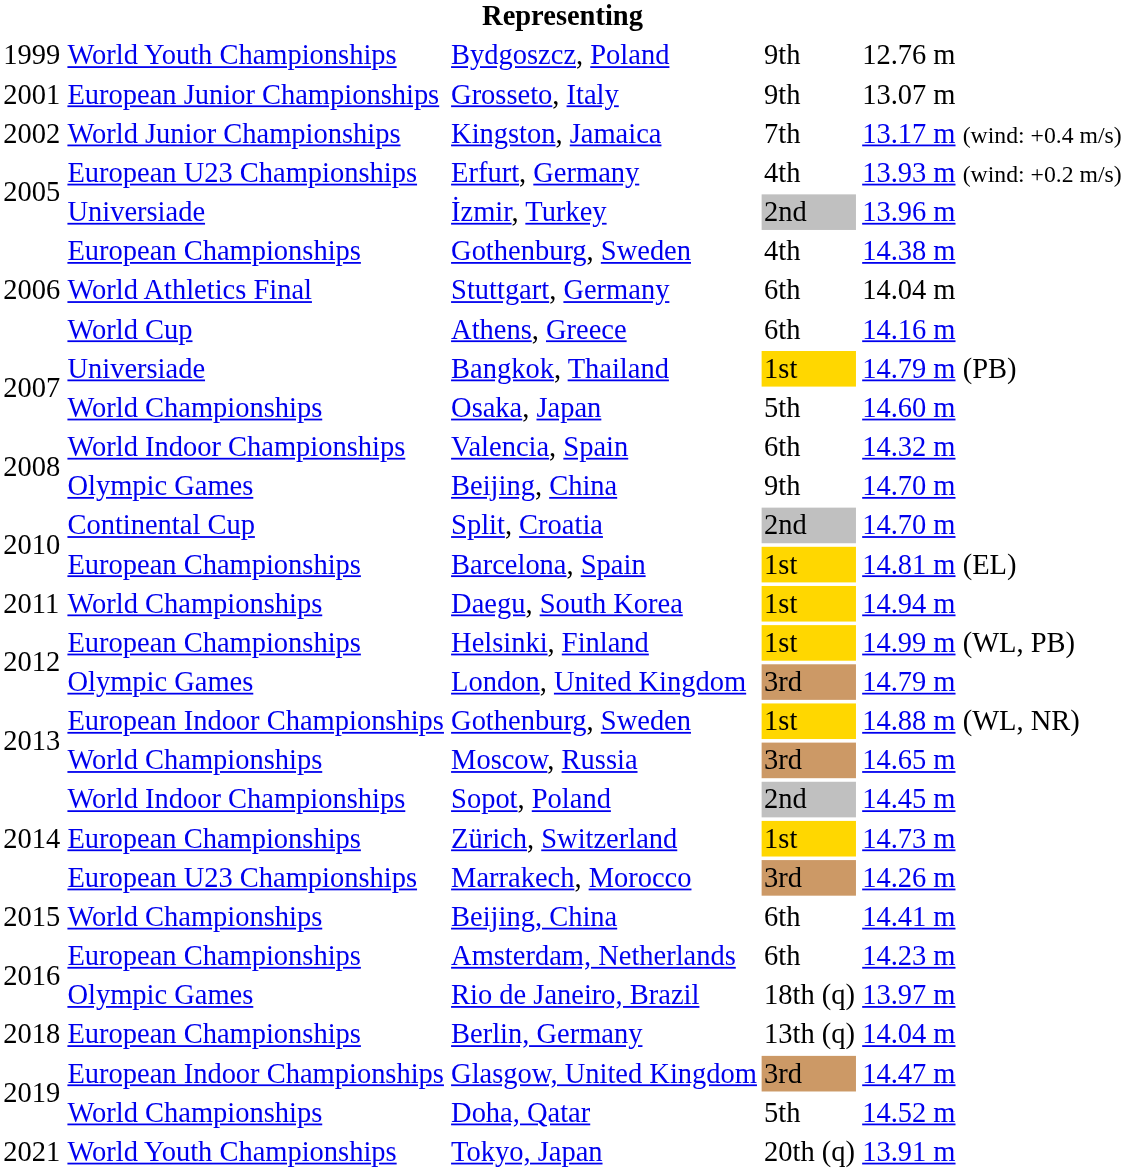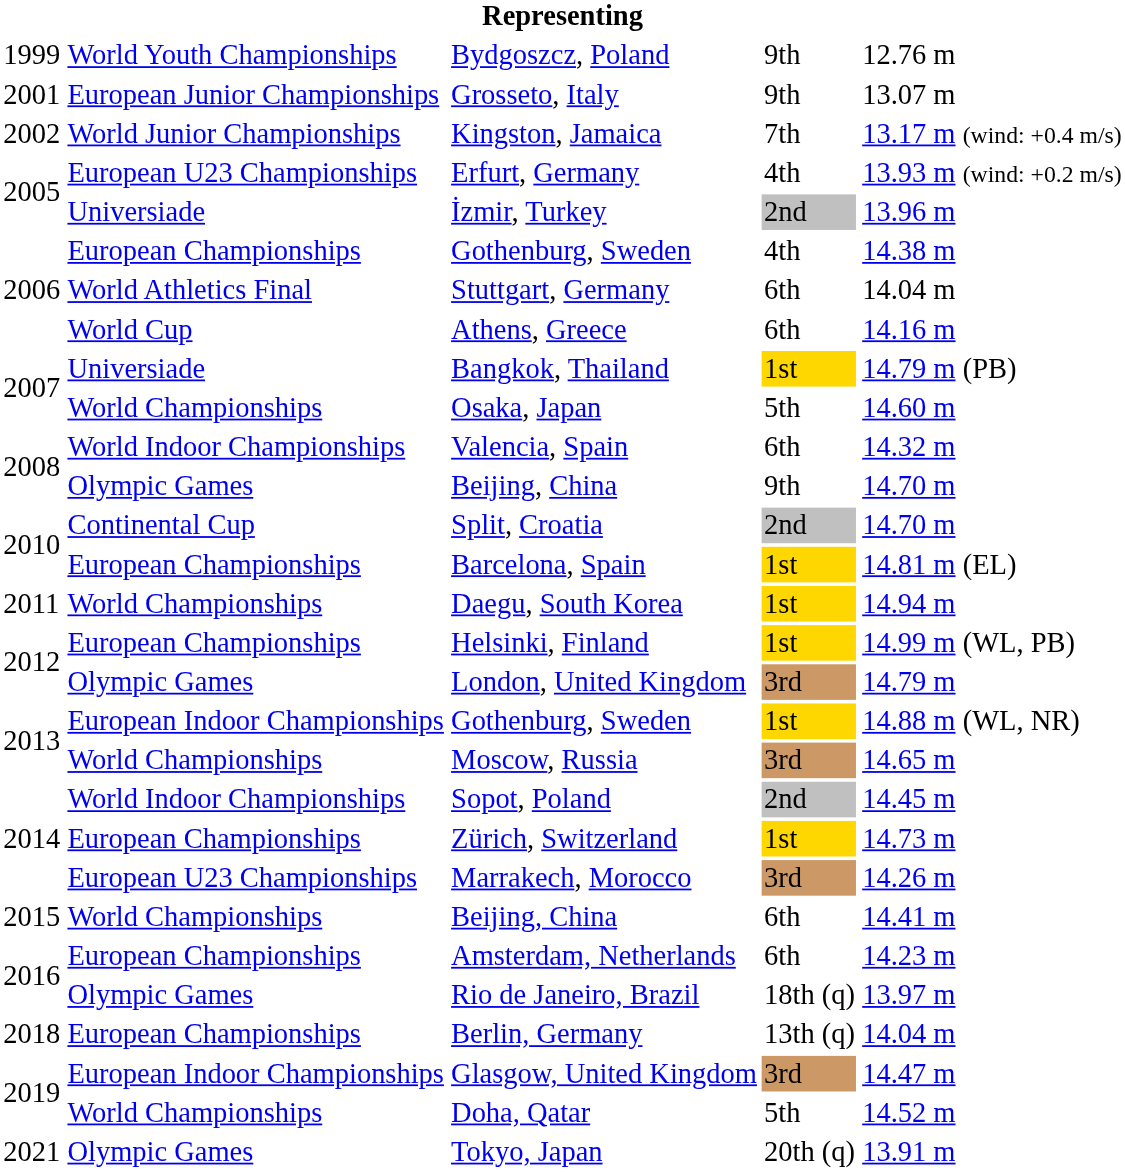Tokyo, Japan | column 2: World Youth Championships -> Olympic Games
